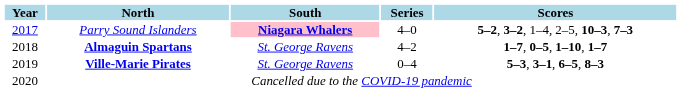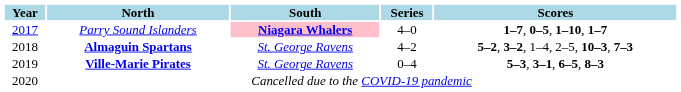Parry Sound Islanders | Scores: 5–2, 3–2, 1–4, 2–5, 10–3, 7–3 -> 1–7, 0–5, 1–10, 1–7
Almaguin Spartans | Scores: 1–7, 0–5, 1–10, 1–7 -> 5–2, 3–2, 1–4, 2–5, 10–3, 7–3
